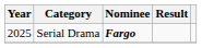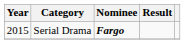Serial Drama | Year: 2025 -> 2015
